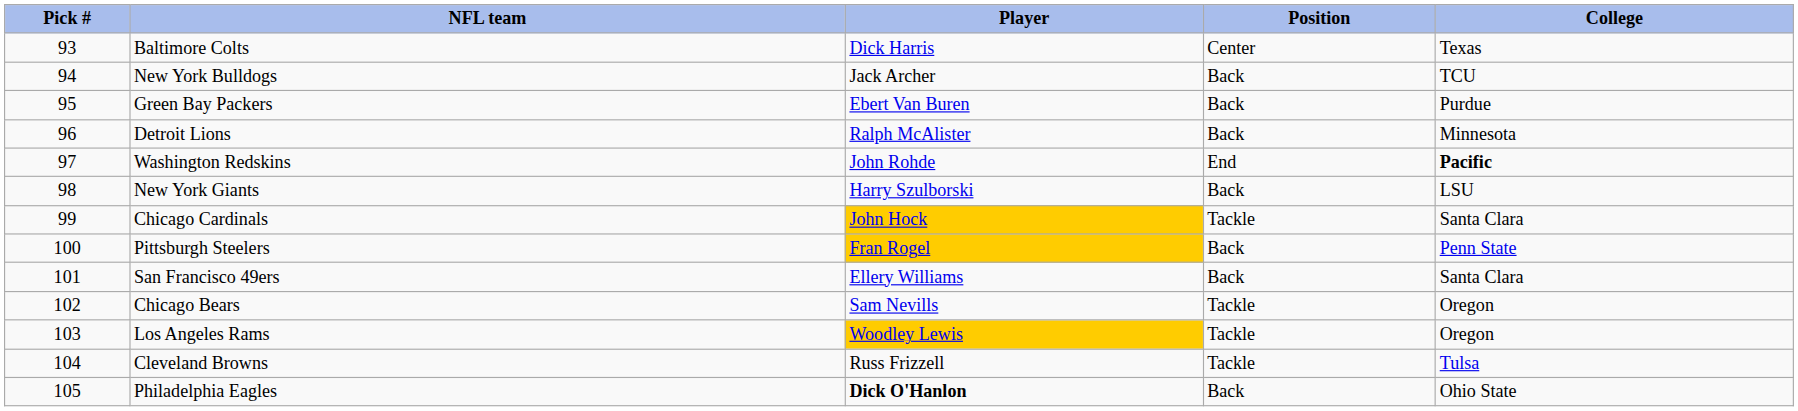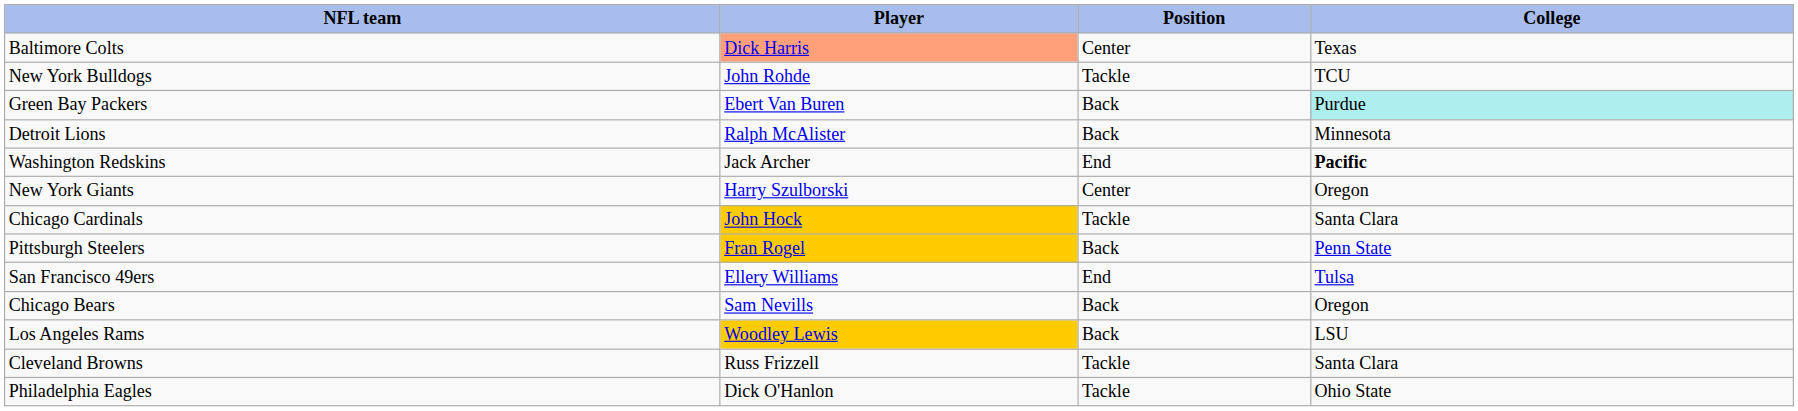- column: Pick # | 93 | 94 | 95 | 96 | 97 | 98 | 99 | 100 | 101 | 102 | 103 | 104 | 105
Baltimore Colts | Player: no background -> lightsalmon background
New York Bulldogs | Player: Jack Archer -> John Rohde
New York Bulldogs | Position: Back -> Tackle
Green Bay Packers | College: no background -> paleturquoise background
Washington Redskins | Player: John Rohde -> Jack Archer
New York Giants | Position: Back -> Center
New York Giants | College: LSU -> Oregon
San Francisco 49ers | Position: Back -> End
San Francisco 49ers | College: Santa Clara -> Tulsa
Chicago Bears | Position: Tackle -> Back
Los Angeles Rams | Position: Tackle -> Back
Los Angeles Rams | College: Oregon -> LSU
Cleveland Browns | College: Tulsa -> Santa Clara
Philadelphia Eagles | Player: bold -> normal
Philadelphia Eagles | Position: Back -> Tackle
